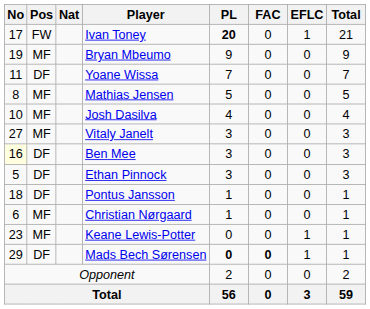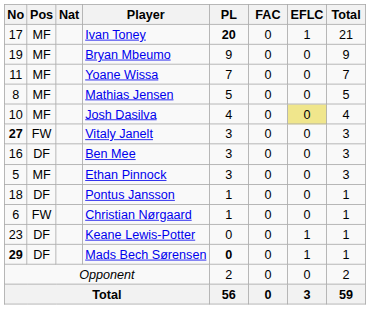Ivan Toney | Pos: FW -> MF
Yoane Wissa | Pos: DF -> MF
Josh Dasilva | EFLC: no background -> khaki background
Vitaly Janelt | No: normal -> bold
Vitaly Janelt | Pos: MF -> FW
Ben Mee | No: lightyellow background -> no background
Ethan Pinnock | Pos: DF -> MF
Christian Nørgaard | Pos: MF -> FW
Keane Lewis-Potter | Pos: MF -> DF
Mads Bech Sørensen | No: normal -> bold
Mads Bech Sørensen | FAC: bold -> normal
